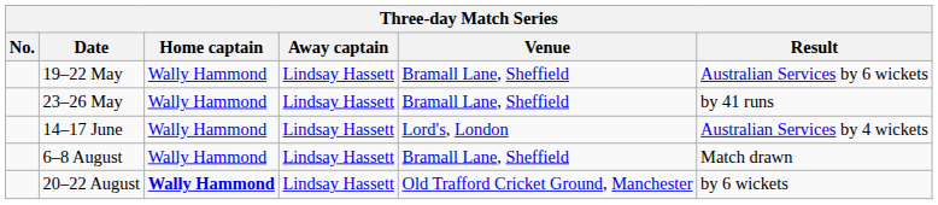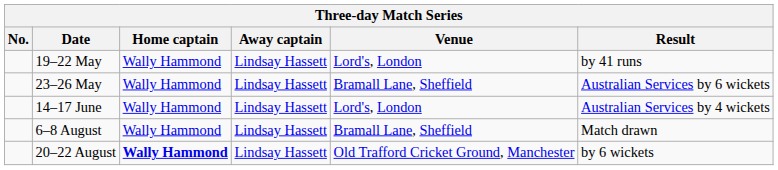19–22 May | Venue: Bramall Lane, Sheffield -> Lord's, London
19–22 May | Result: Australian Services by 6 wickets -> by 41 runs
23–26 May | Result: by 41 runs -> Australian Services by 6 wickets
